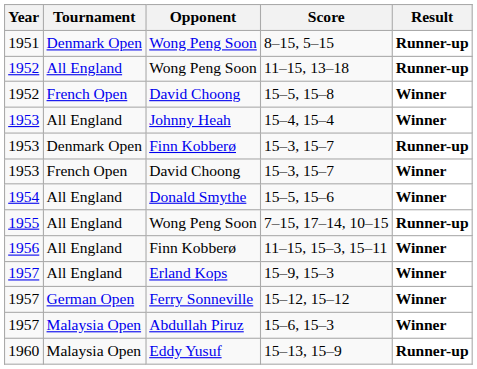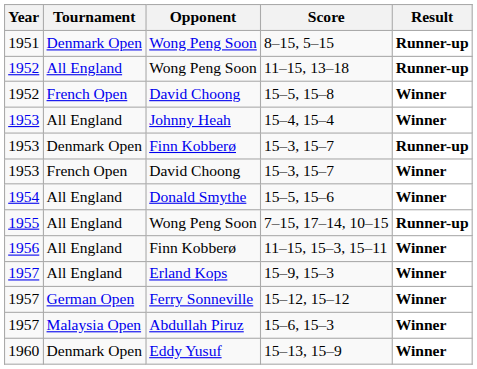15–13, 15–9 | Tournament: Malaysia Open -> Denmark Open
15–13, 15–9 | Result: Runner-up -> Winner
